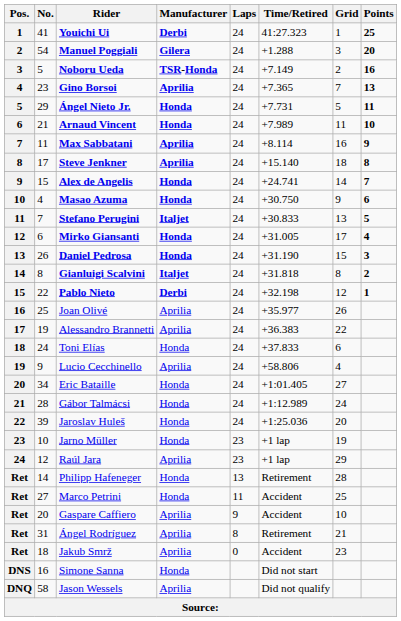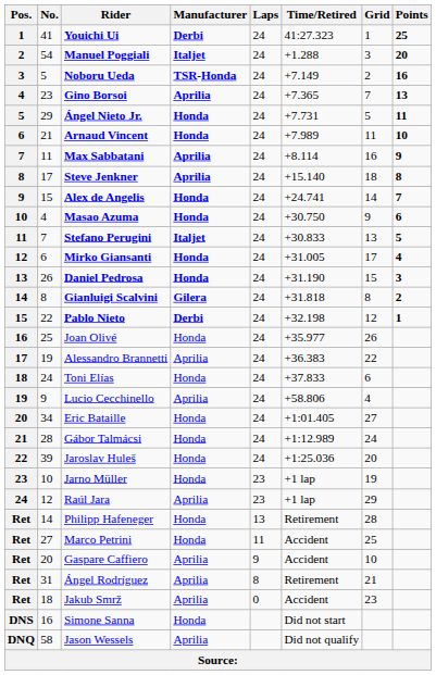Manuel Poggiali | Manufacturer: Gilera -> Italjet
Gianluigi Scalvini | Manufacturer: Italjet -> Gilera
Joan Olivé | Manufacturer: Aprilia -> Honda
